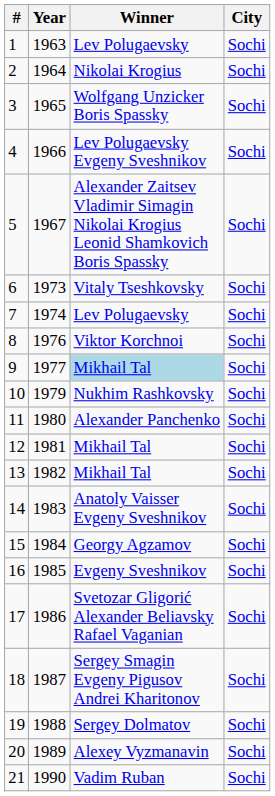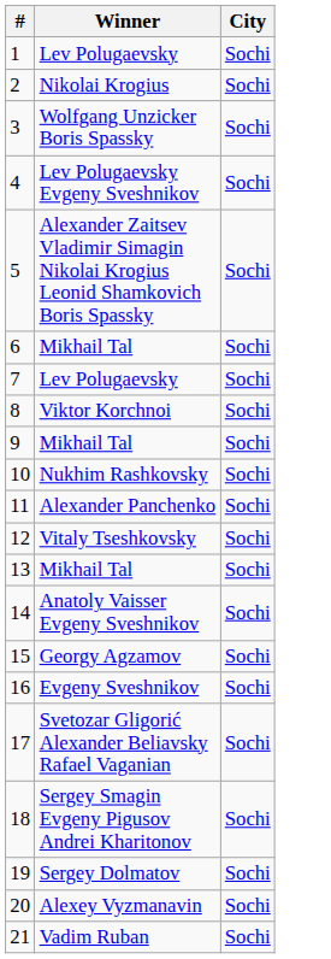- column: Year | 1963 | 1964 | 1965 | 1966 | 1967 | 1973 | 1974 | 1976 | 1977 | 1979 | 1980 | 1981 | 1982 | 1983 | 1984 | 1985 | 1986 | 1987 | 1988 | 1989 | 1990
6 | Winner: Vitaly Tseshkovsky -> Mikhail Tal
9 | Winner: lightblue background -> no background
12 | Winner: Mikhail Tal -> Vitaly Tseshkovsky
